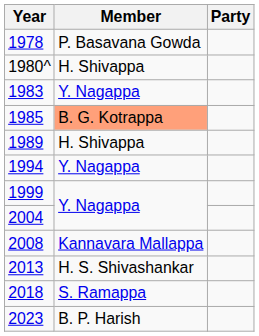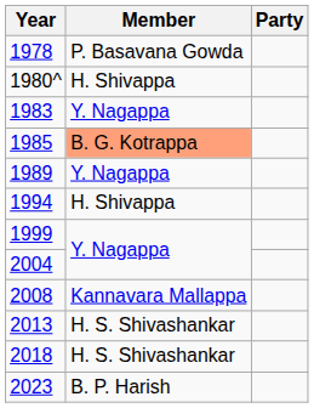1989 | Member: H. Shivappa -> Y. Nagappa
1994 | Member: Y. Nagappa -> H. Shivappa
2018 | Member: S. Ramappa -> H. S. Shivashankar
